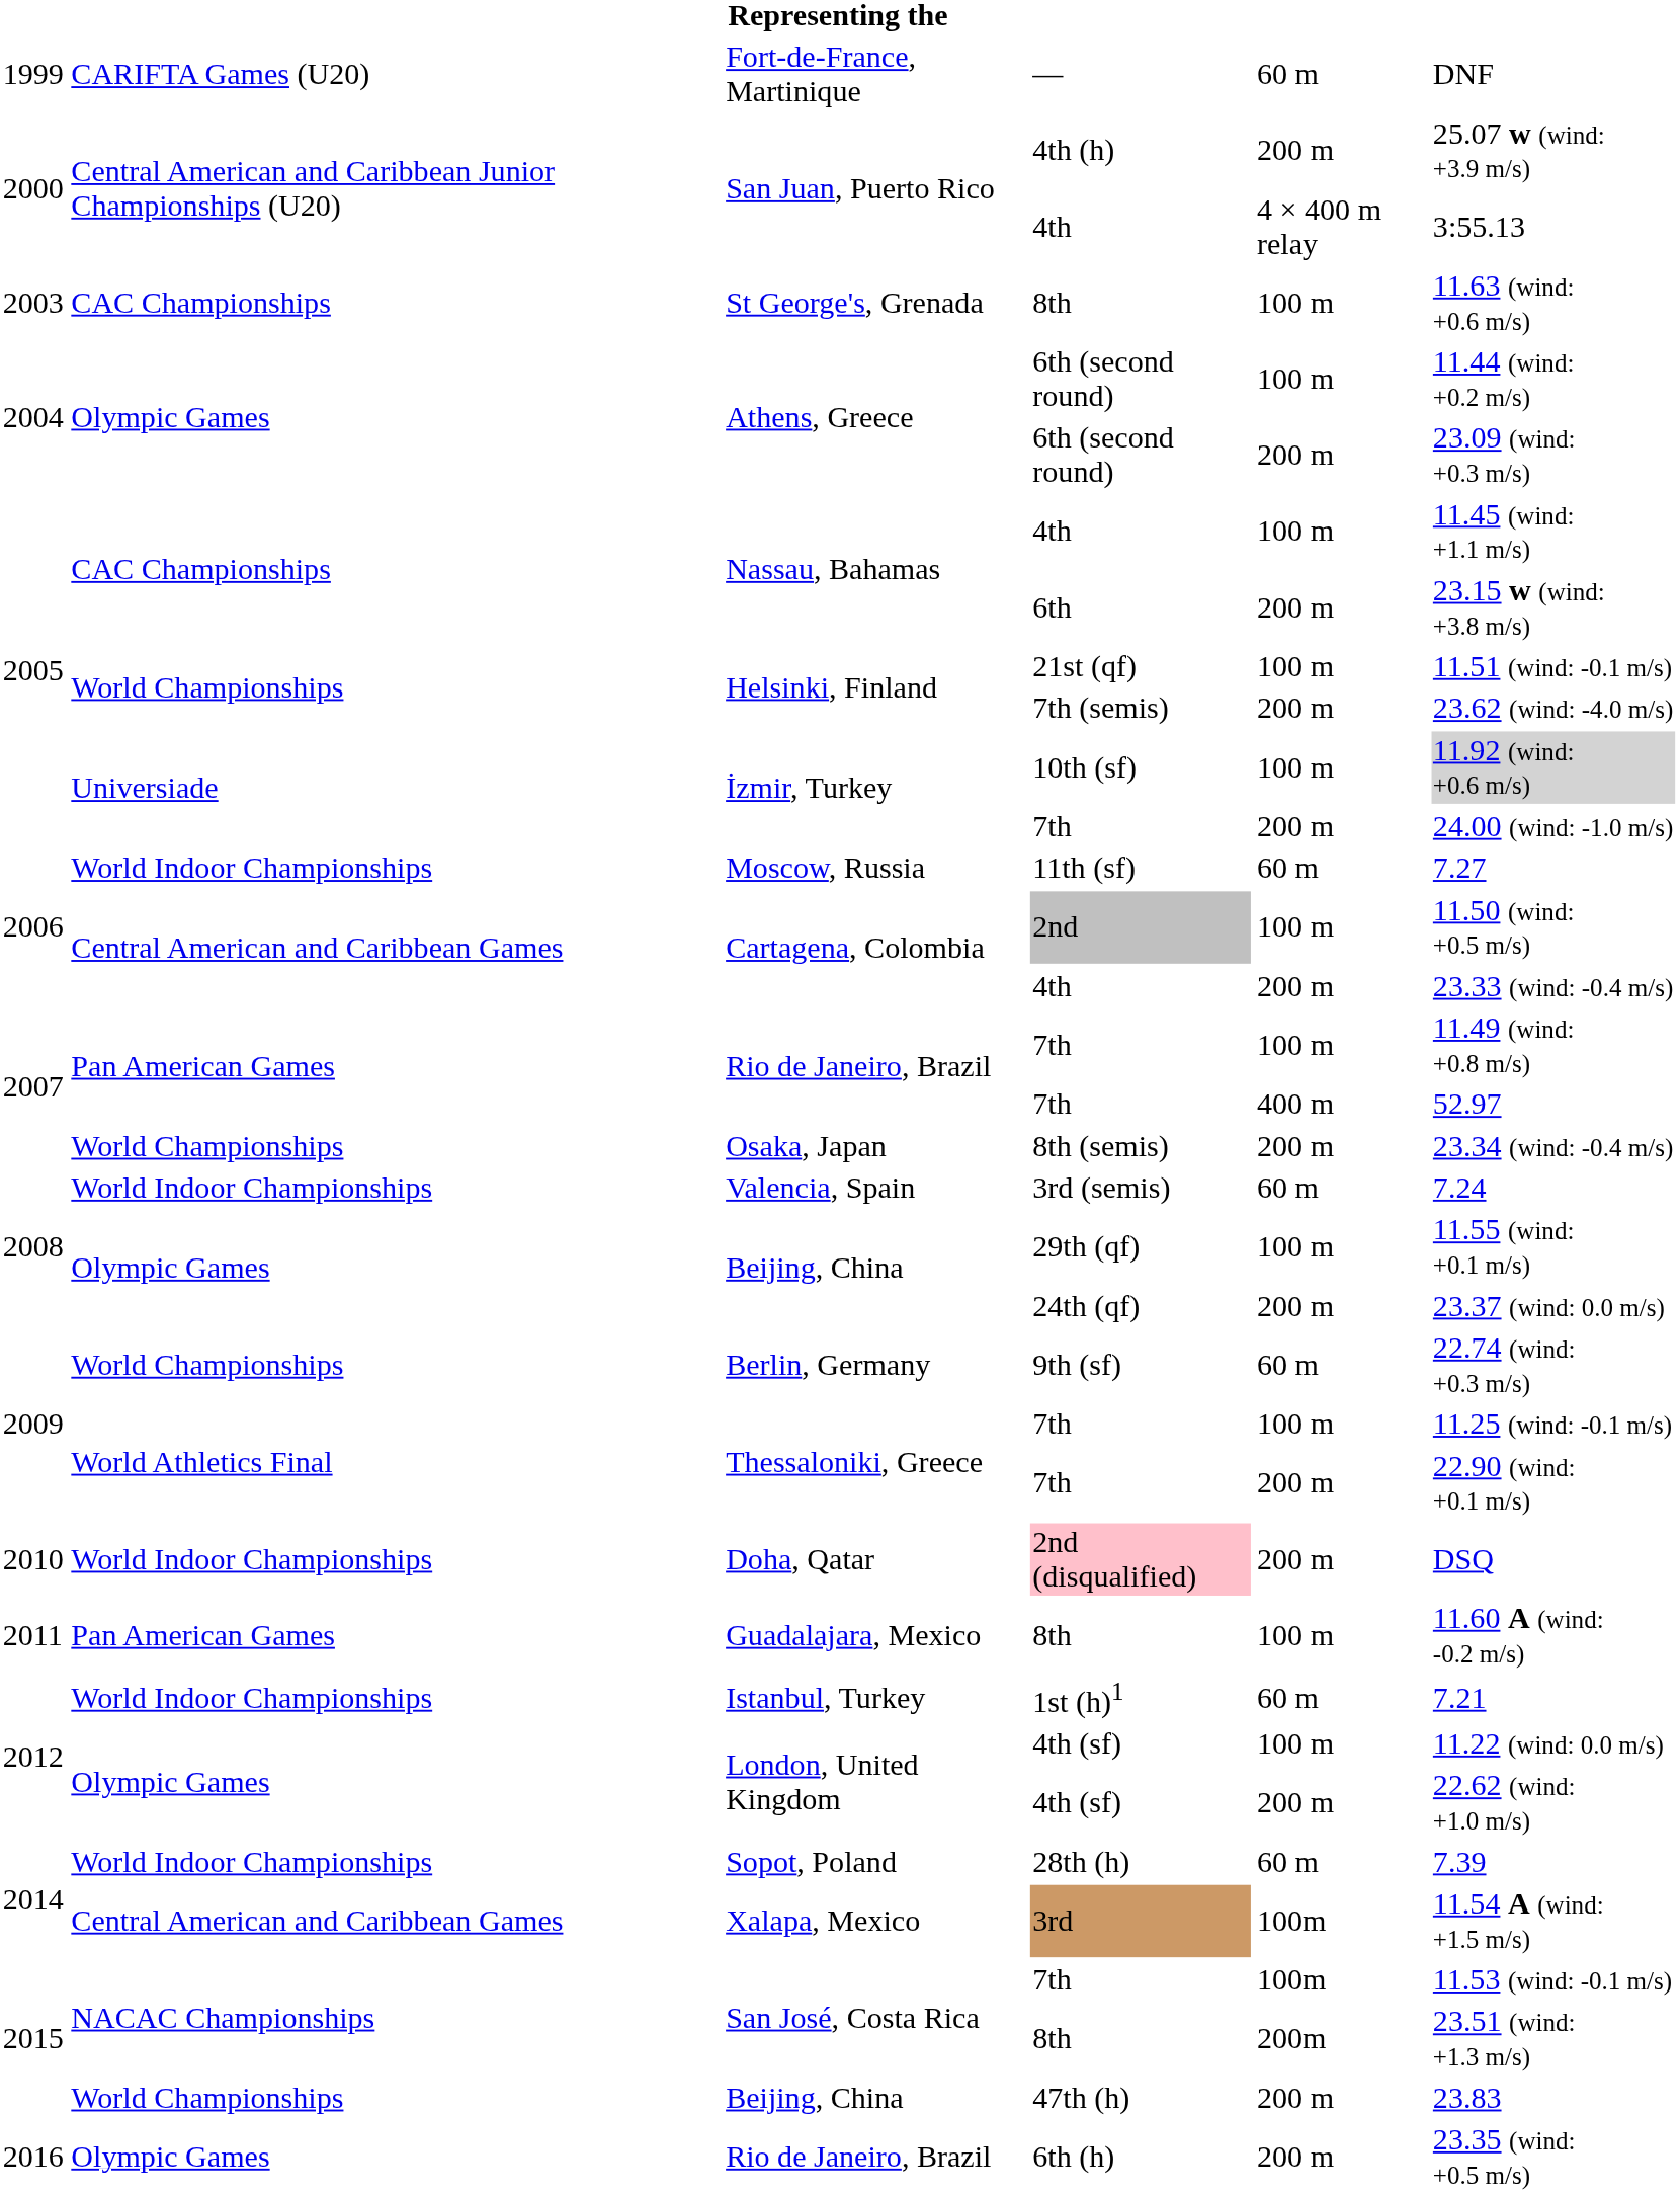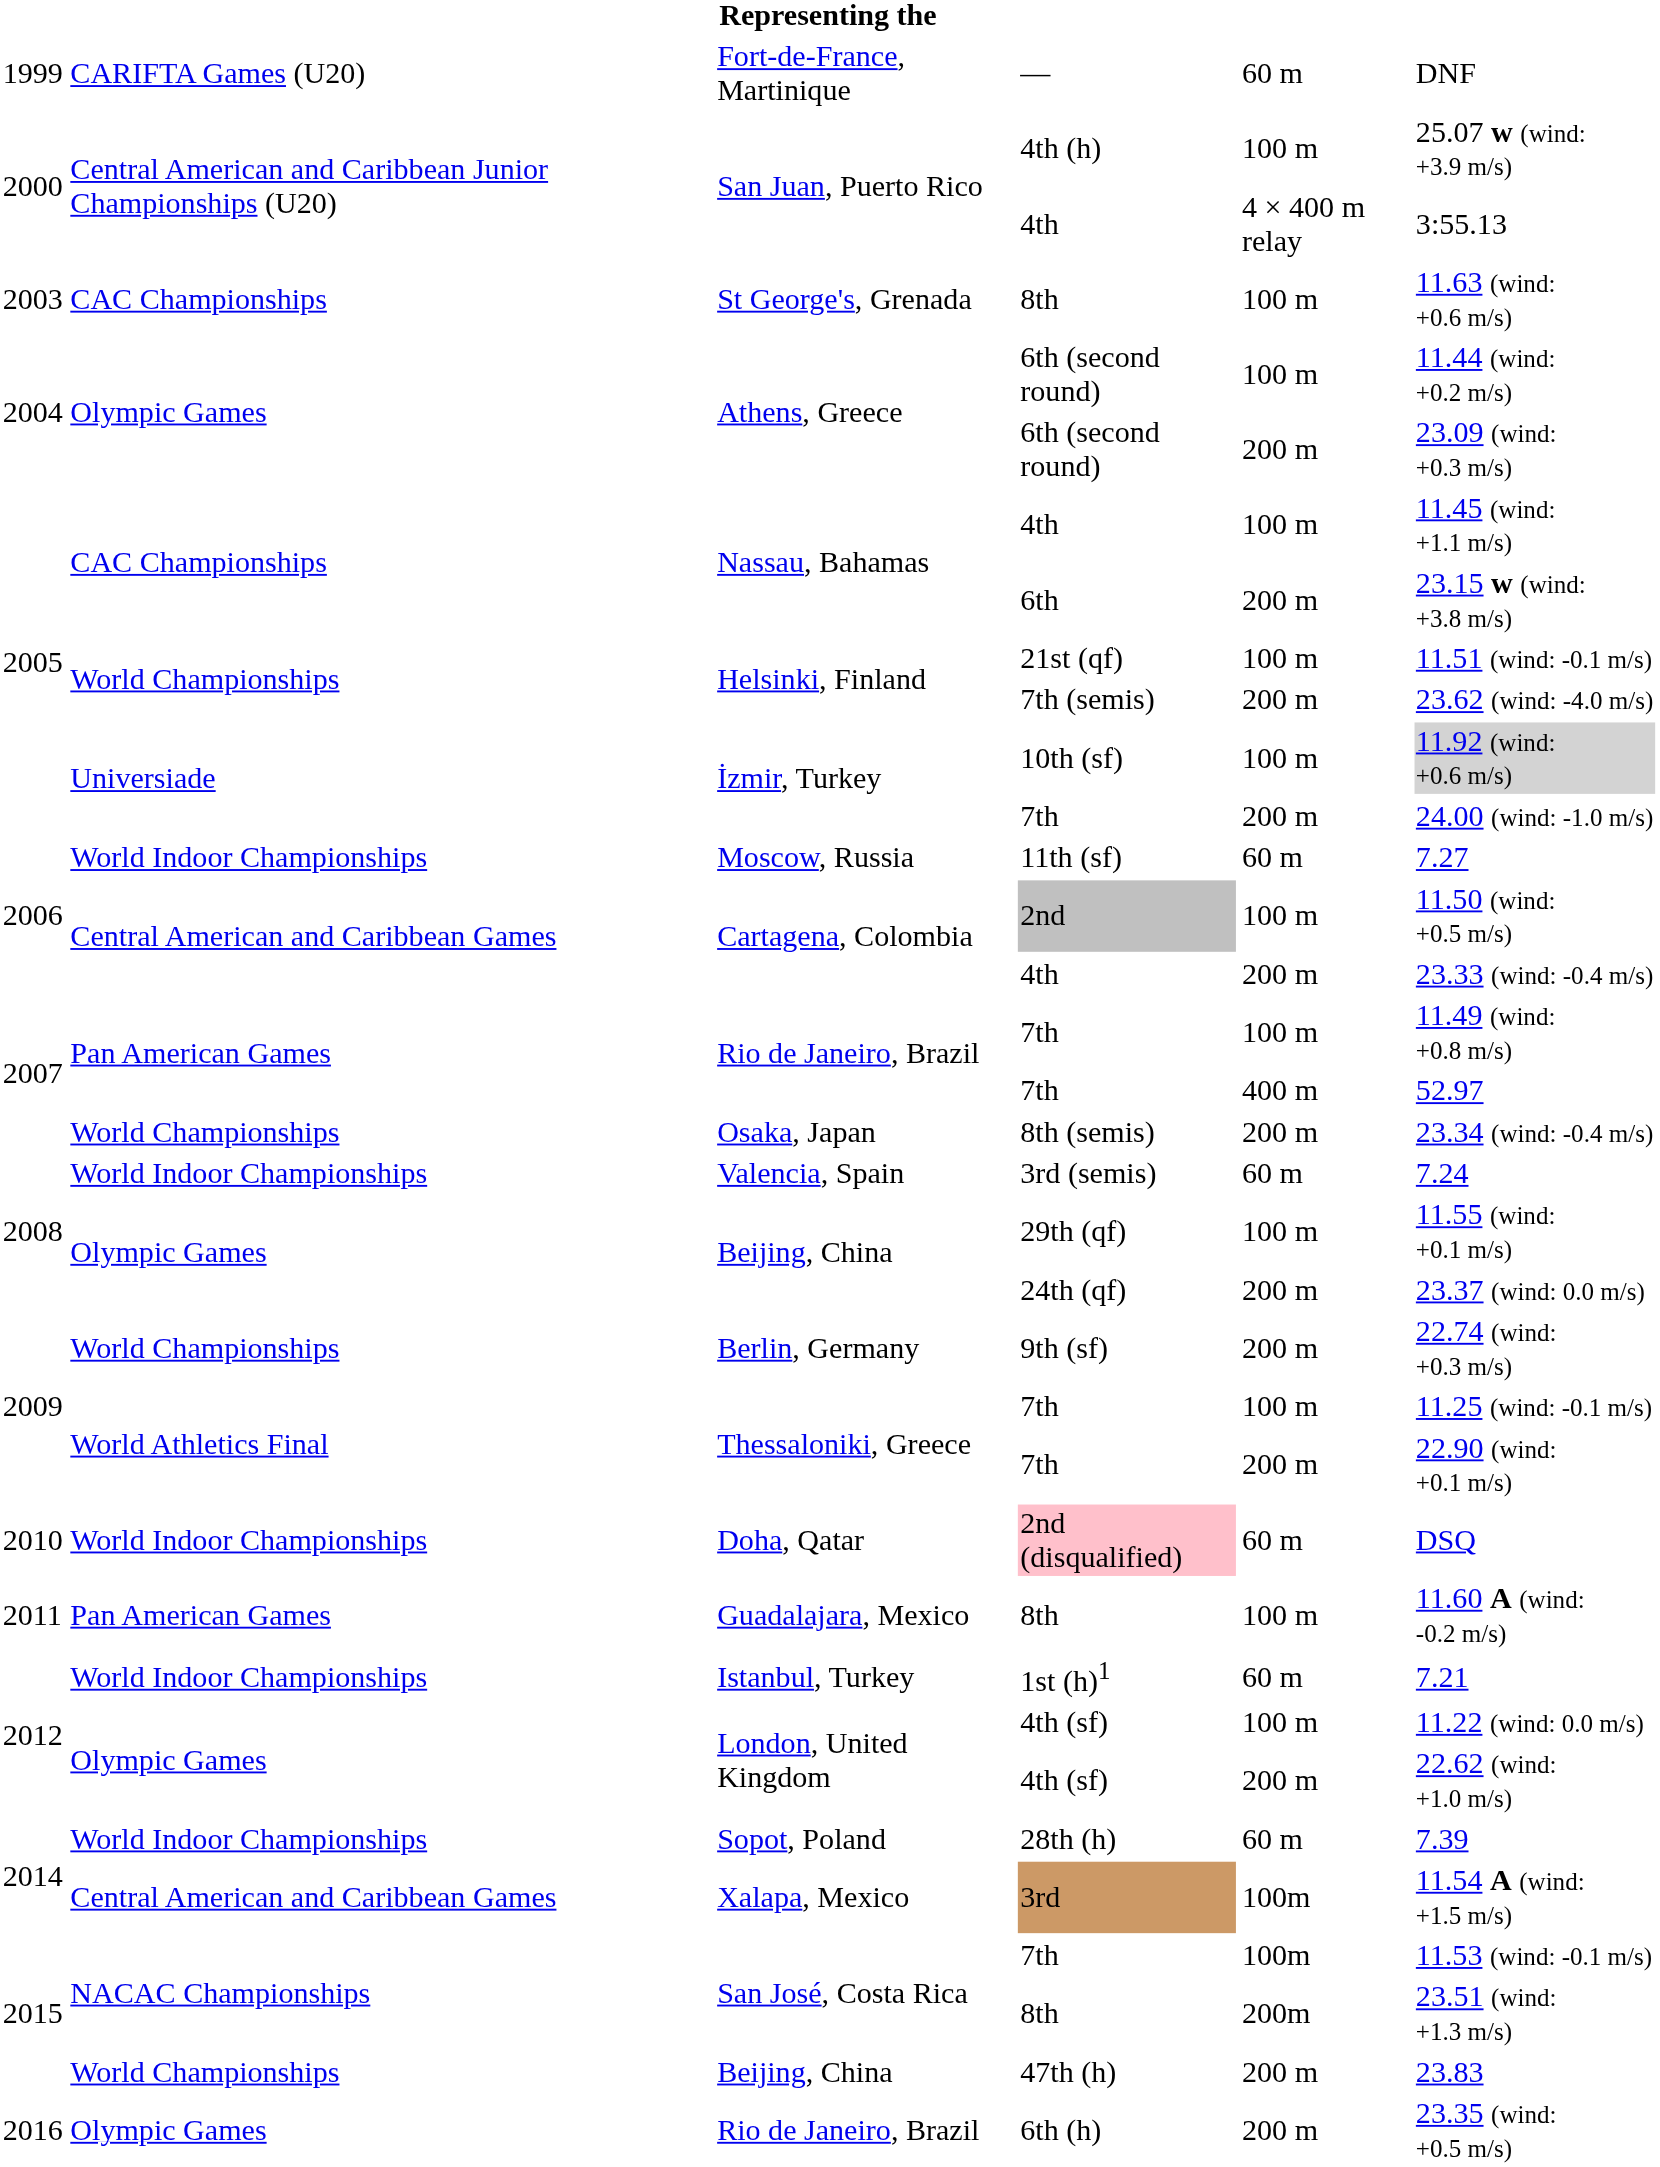4th (h) | column 5: 200 m -> 100 m
9th (sf) | column 5: 60 m -> 200 m
2nd (disqualified) | column 5: 200 m -> 60 m
